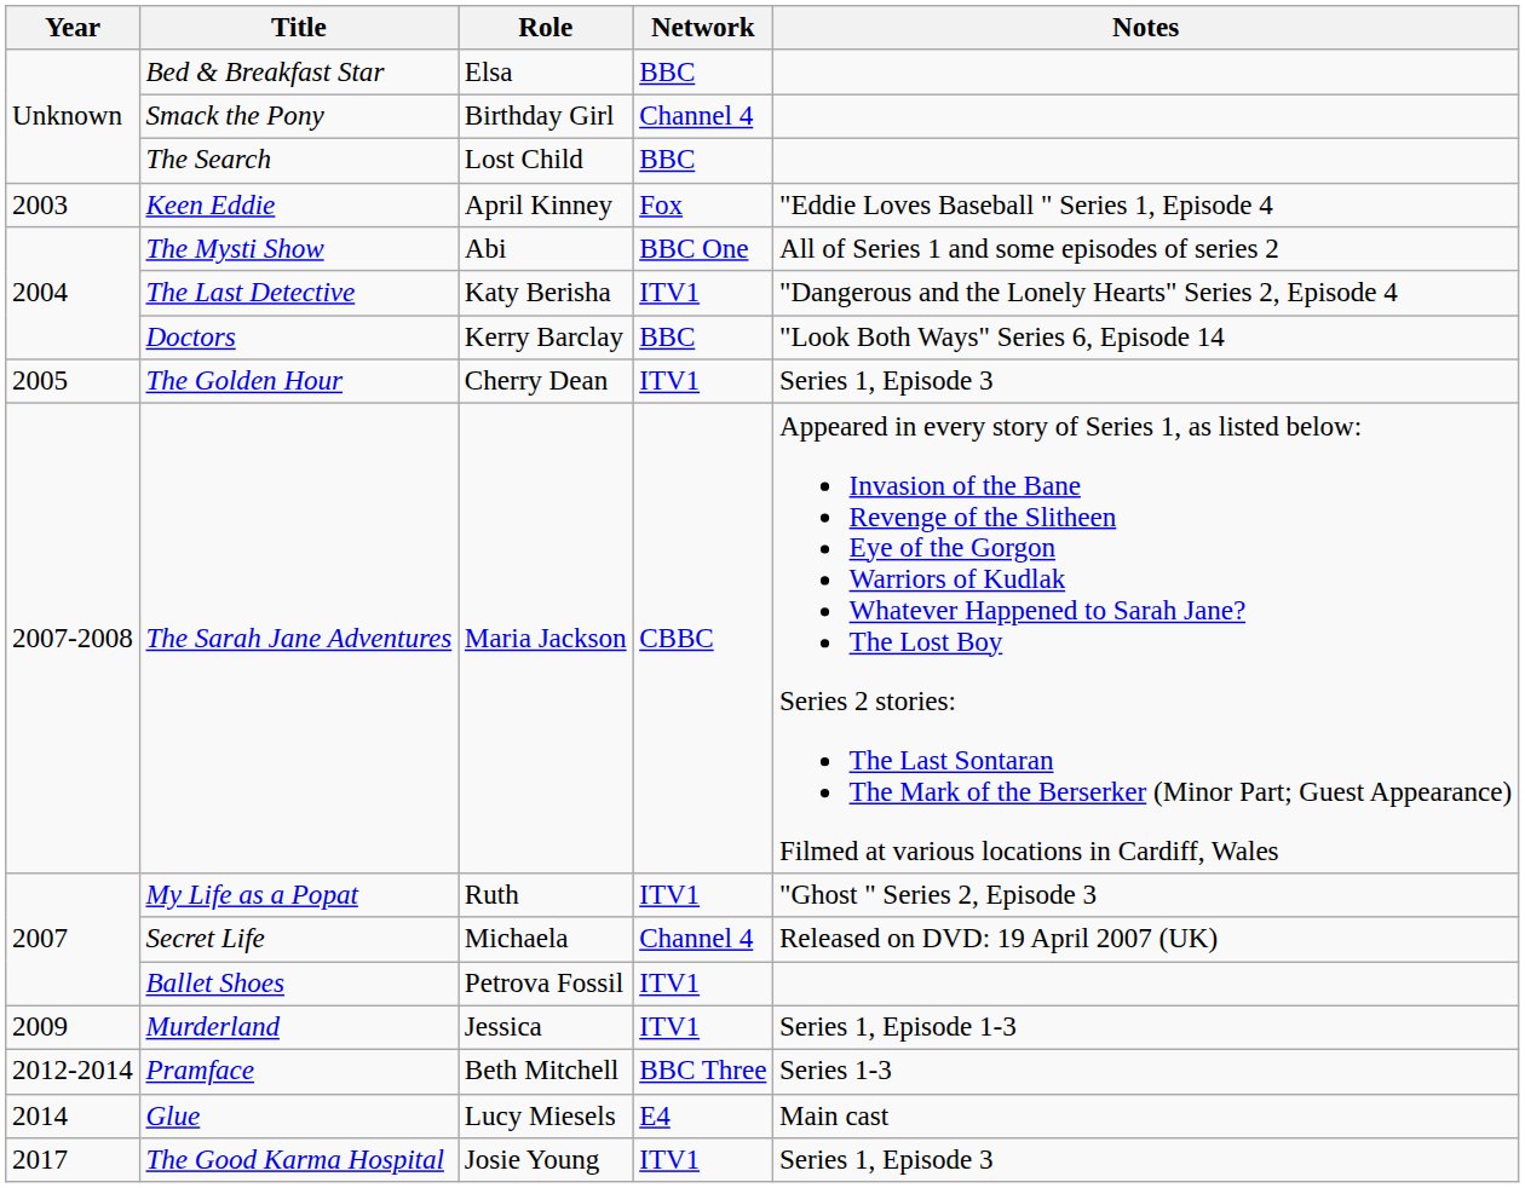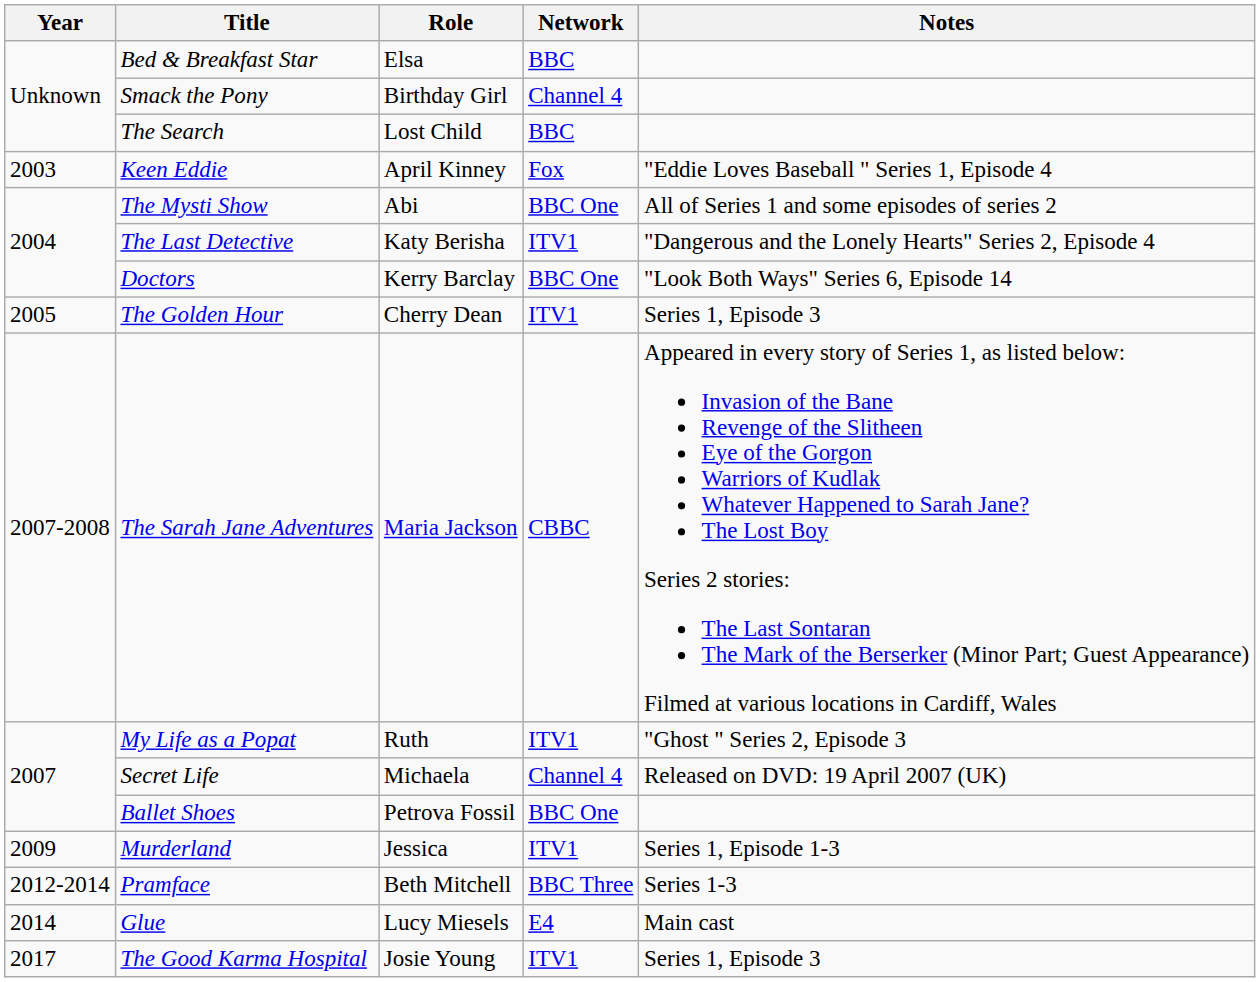Doctors | Network: BBC -> BBC One
Ballet Shoes | Network: ITV1 -> BBC One
